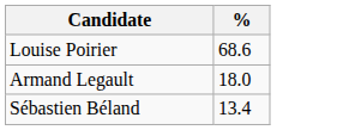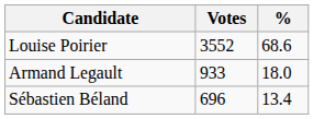+ column: Votes | 3552 | 933 | 696
